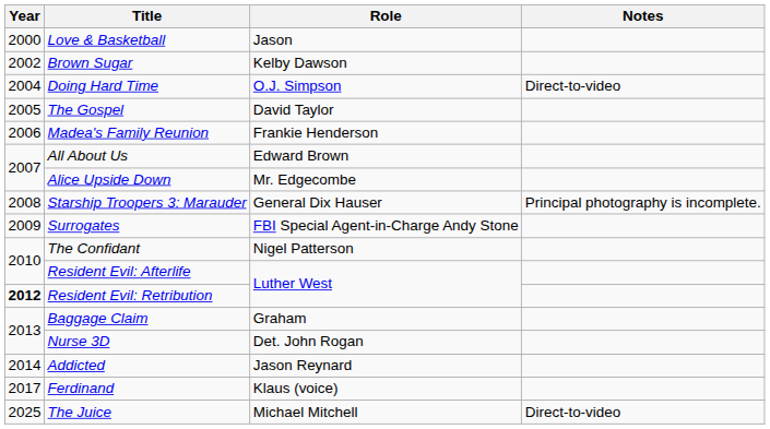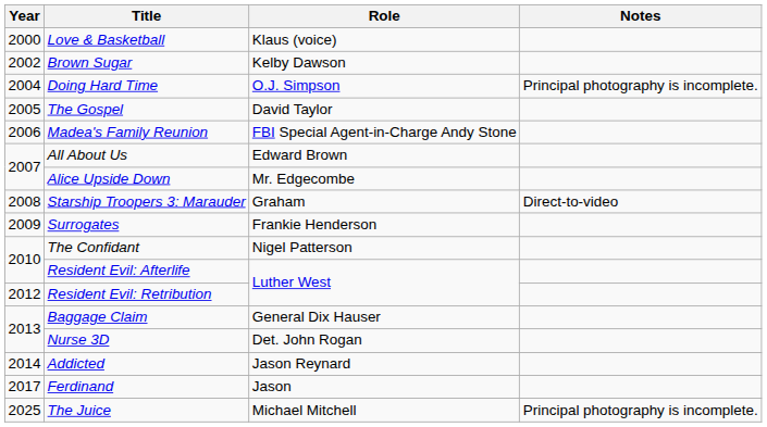Love & Basketball | Role: Jason -> Klaus (voice)
Doing Hard Time | Notes: Direct-to-video -> Principal photography is incomplete.
Madea's Family Reunion | Role: Frankie Henderson -> FBI Special Agent-in-Charge Andy Stone
Starship Troopers 3: Marauder | Role: General Dix Hauser -> Graham
Starship Troopers 3: Marauder | Notes: Principal photography is incomplete. -> Direct-to-video
Surrogates | Role: FBI Special Agent-in-Charge Andy Stone -> Frankie Henderson
Resident Evil: Retribution | Year: bold -> normal
Baggage Claim | Role: Graham -> General Dix Hauser
Ferdinand | Role: Klaus (voice) -> Jason
The Juice | Notes: Direct-to-video -> Principal photography is incomplete.
